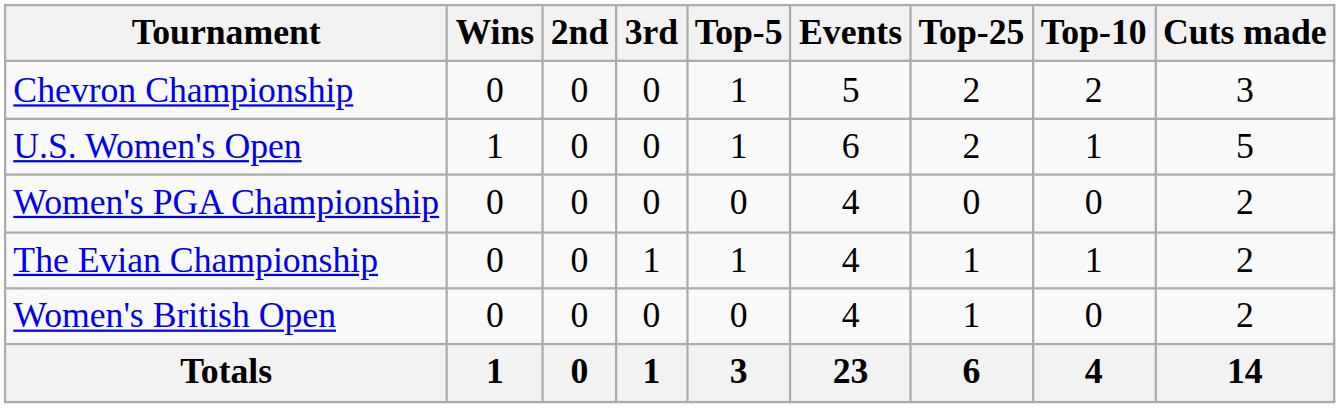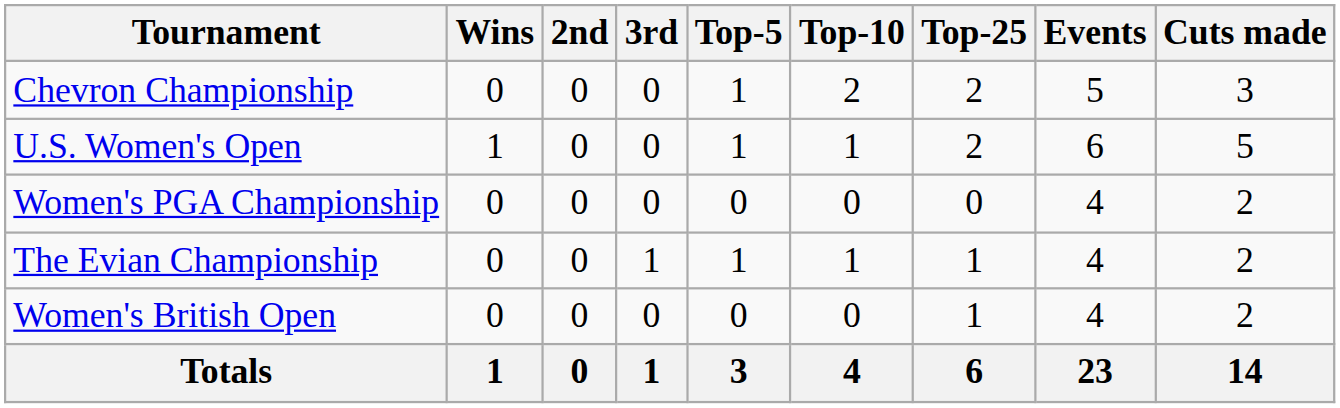columns swapped: Top-10 <-> Events
